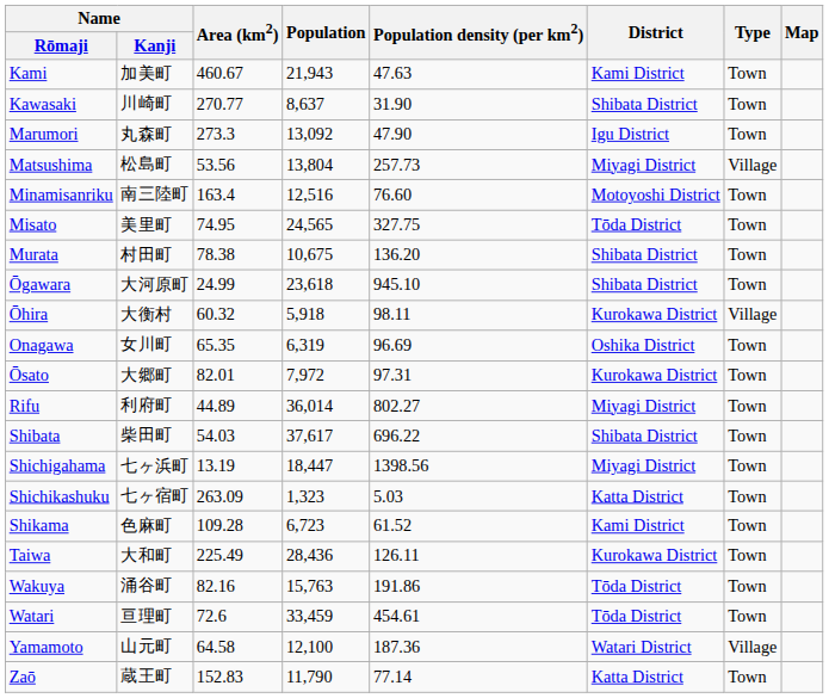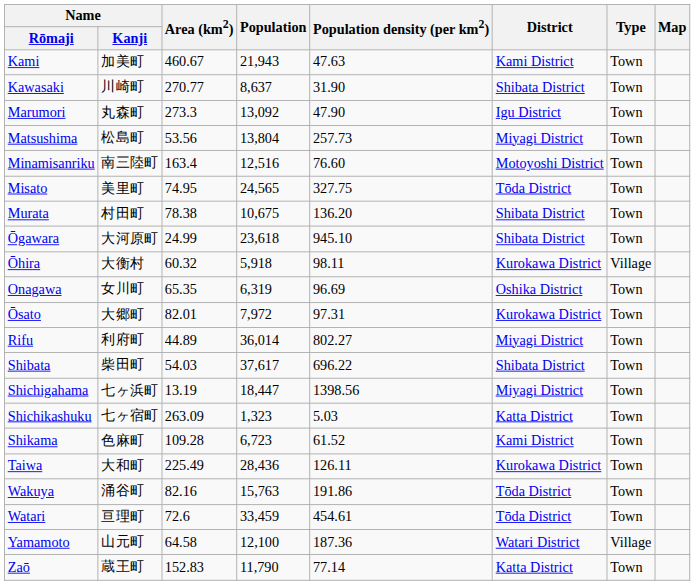Matsushima | Type: Village -> Town
